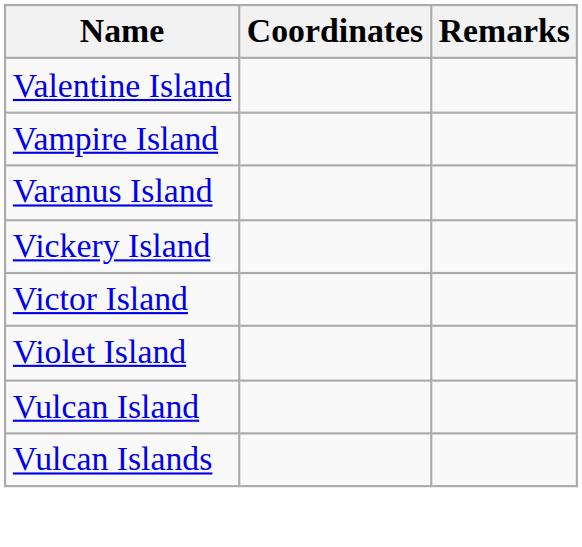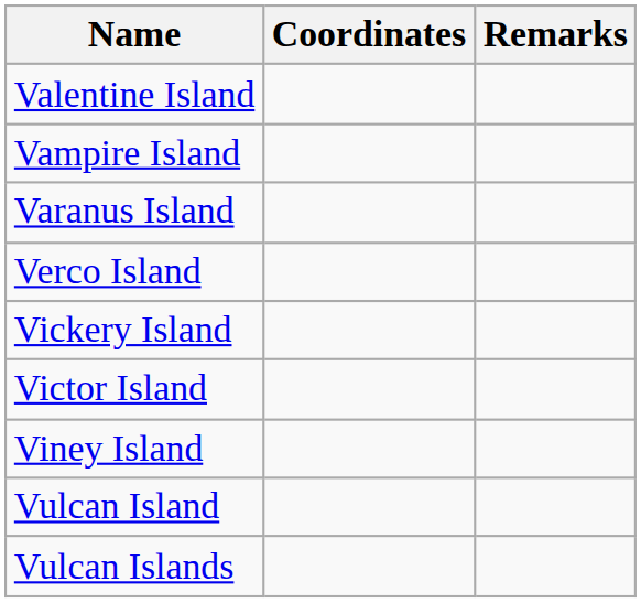+ row: Verco Island
+ row: Viney Island
- row: Violet Island
